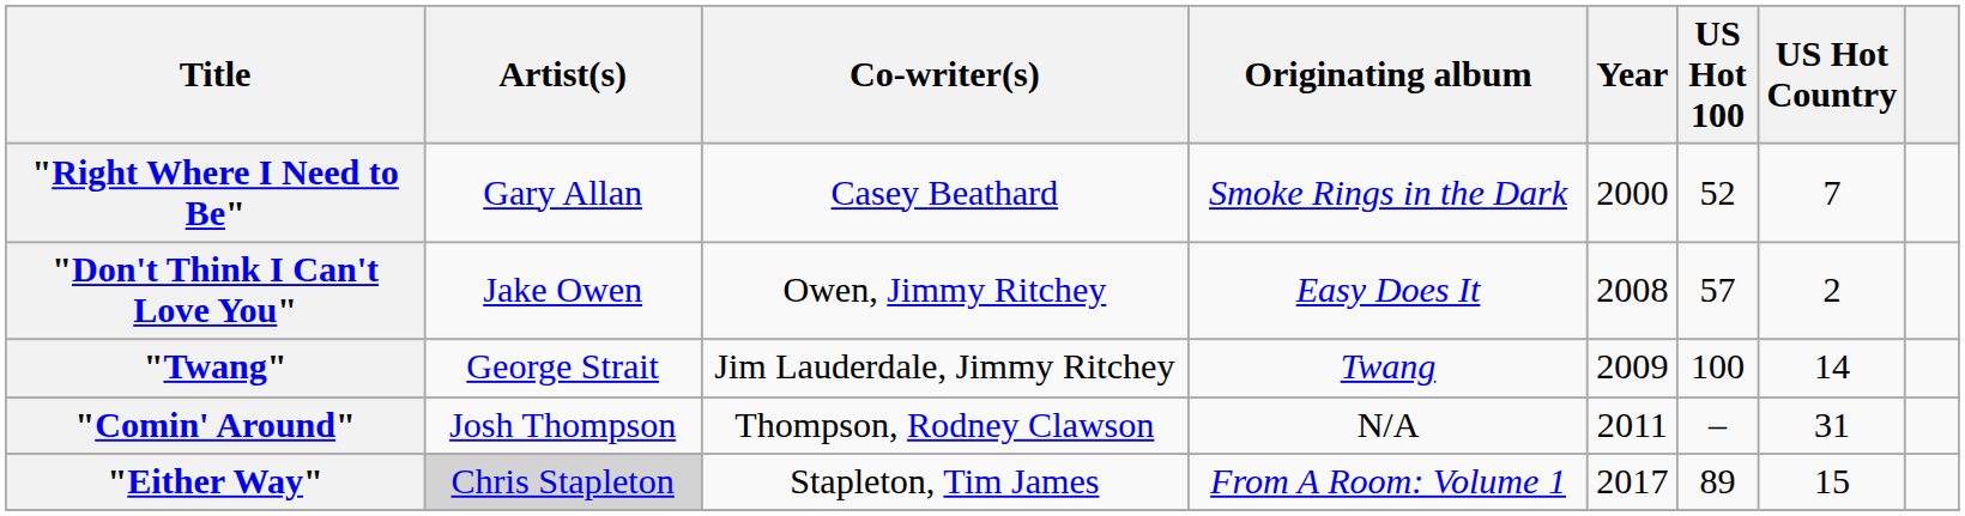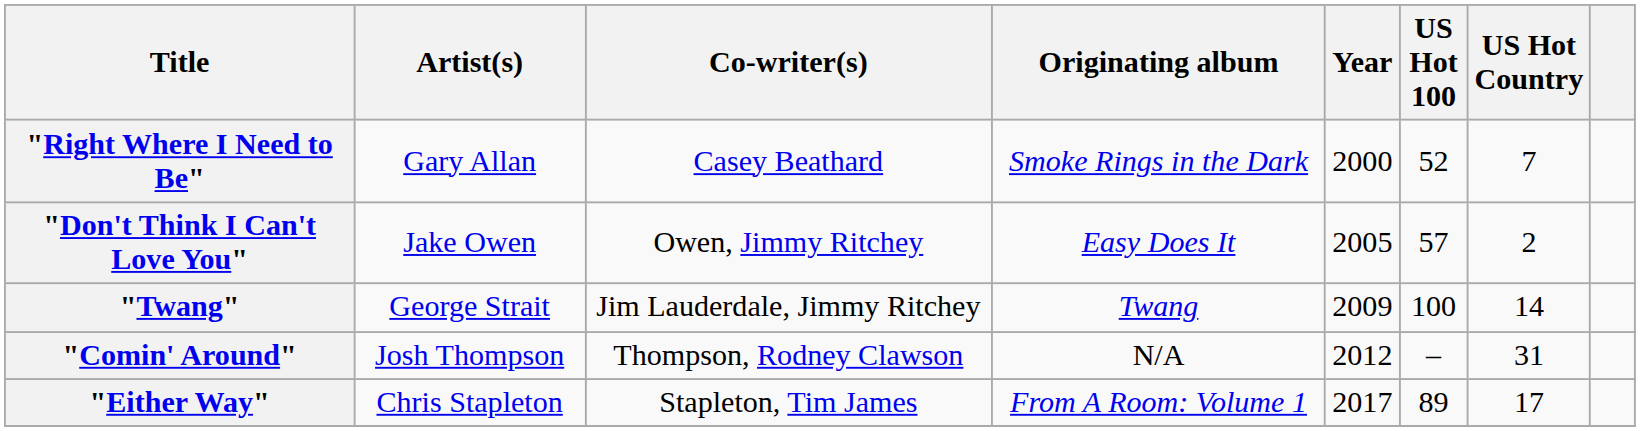"Don't Think I Can't Love You" | Year: 2008 -> 2005
"Comin' Around" | Year: 2011 -> 2012
"Either Way" | Artist(s): lightgrey background -> no background
"Either Way" | US Hot Country: 15 -> 17
